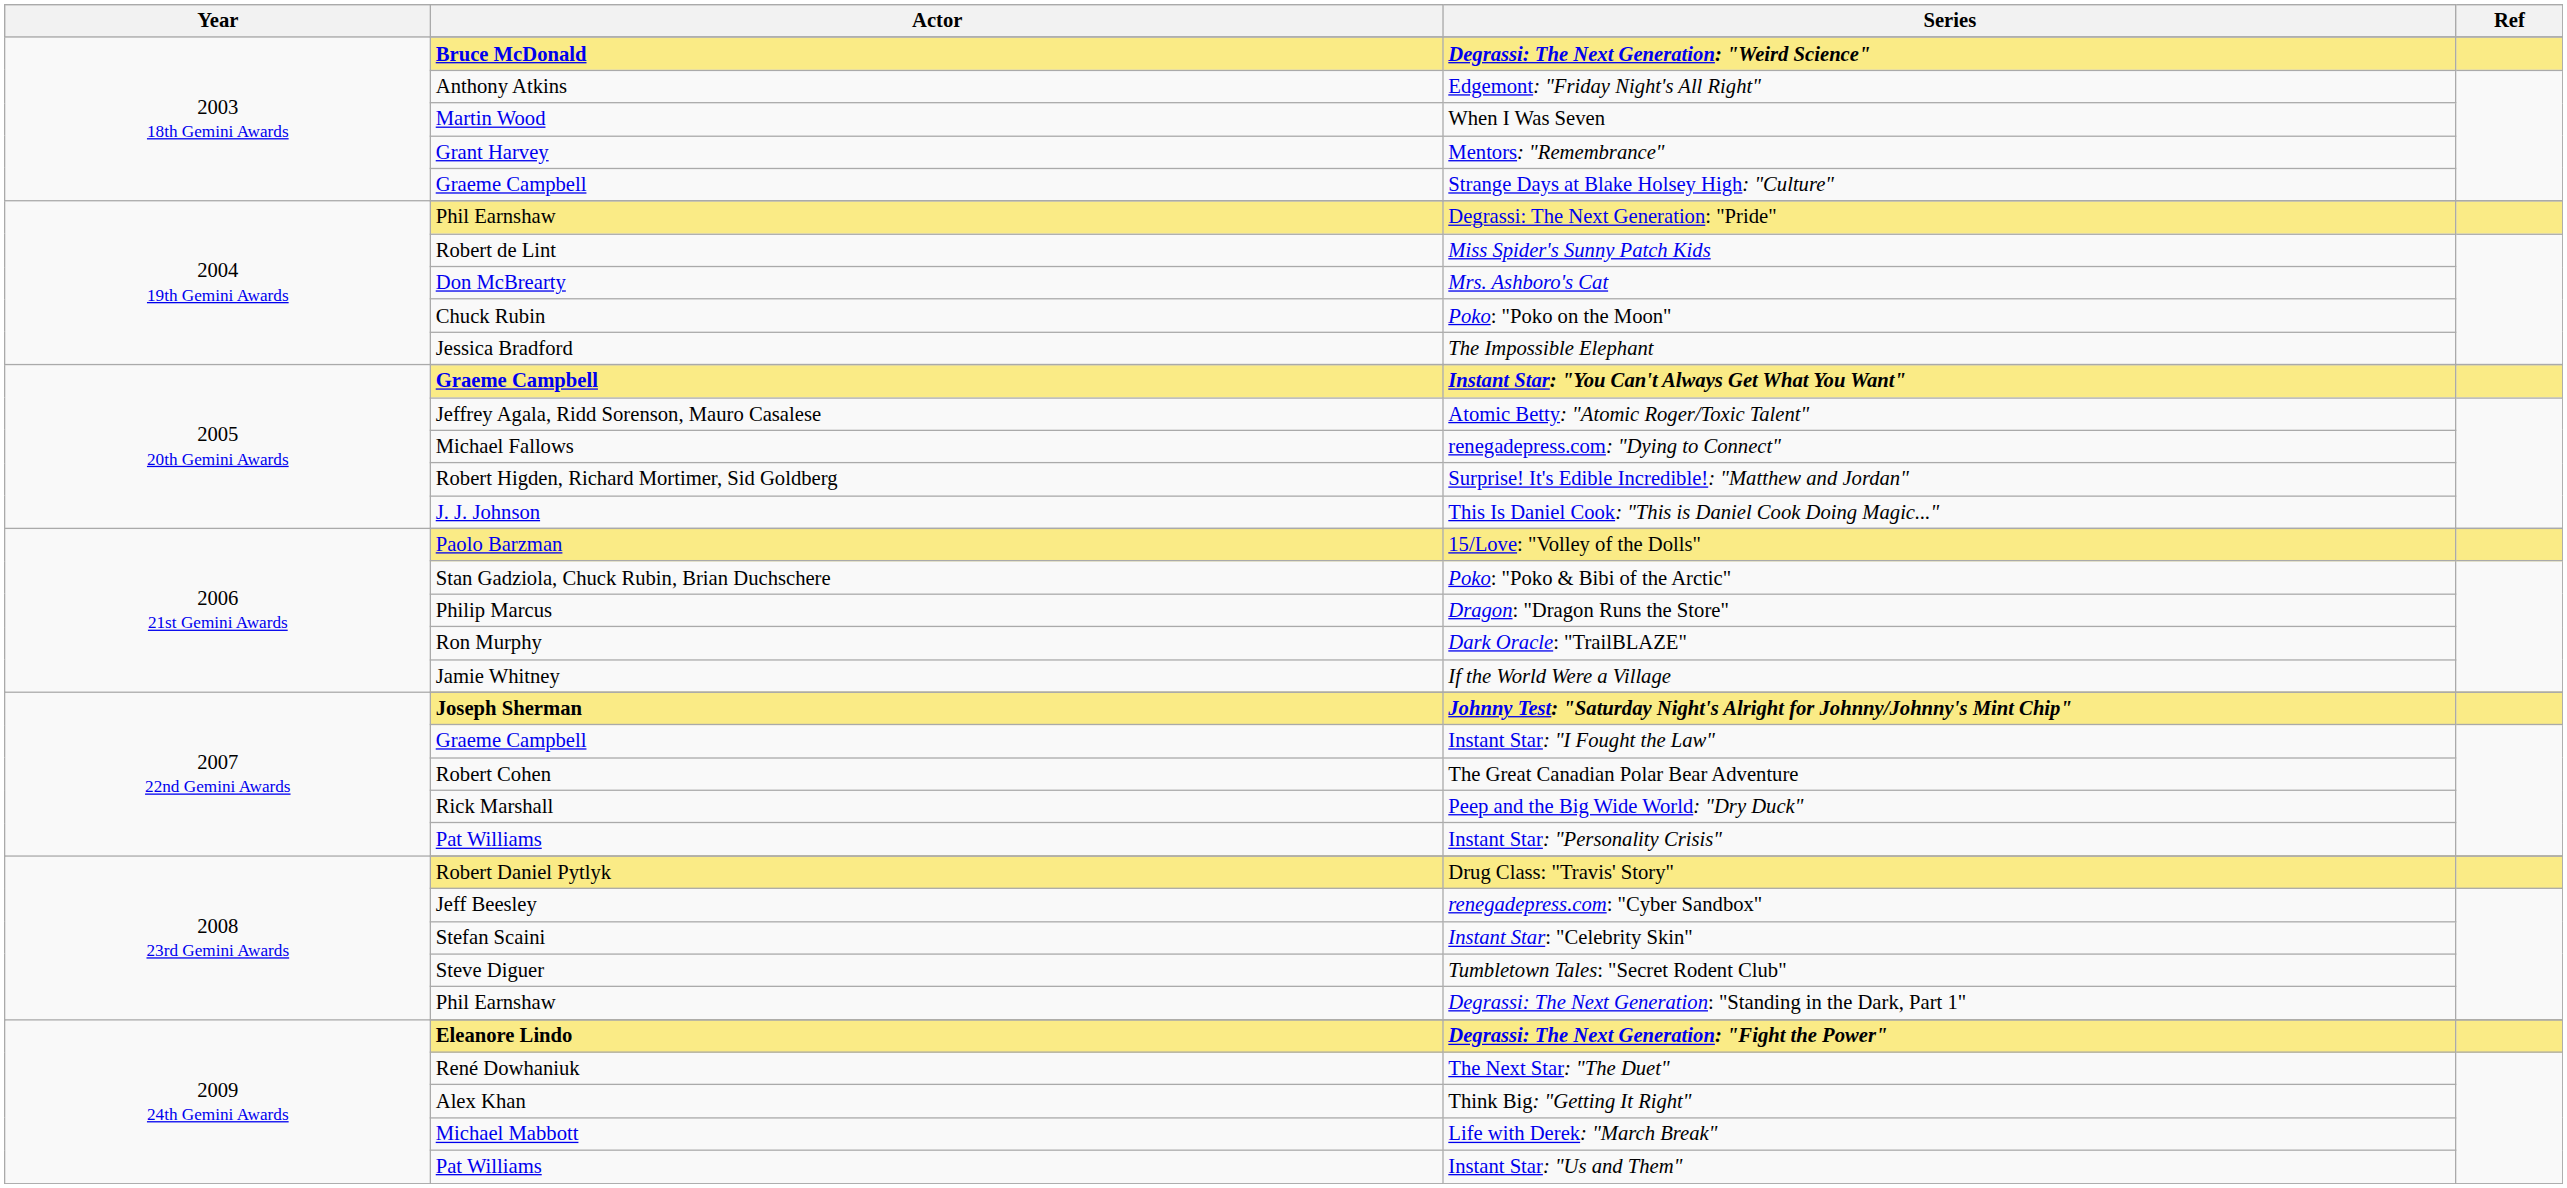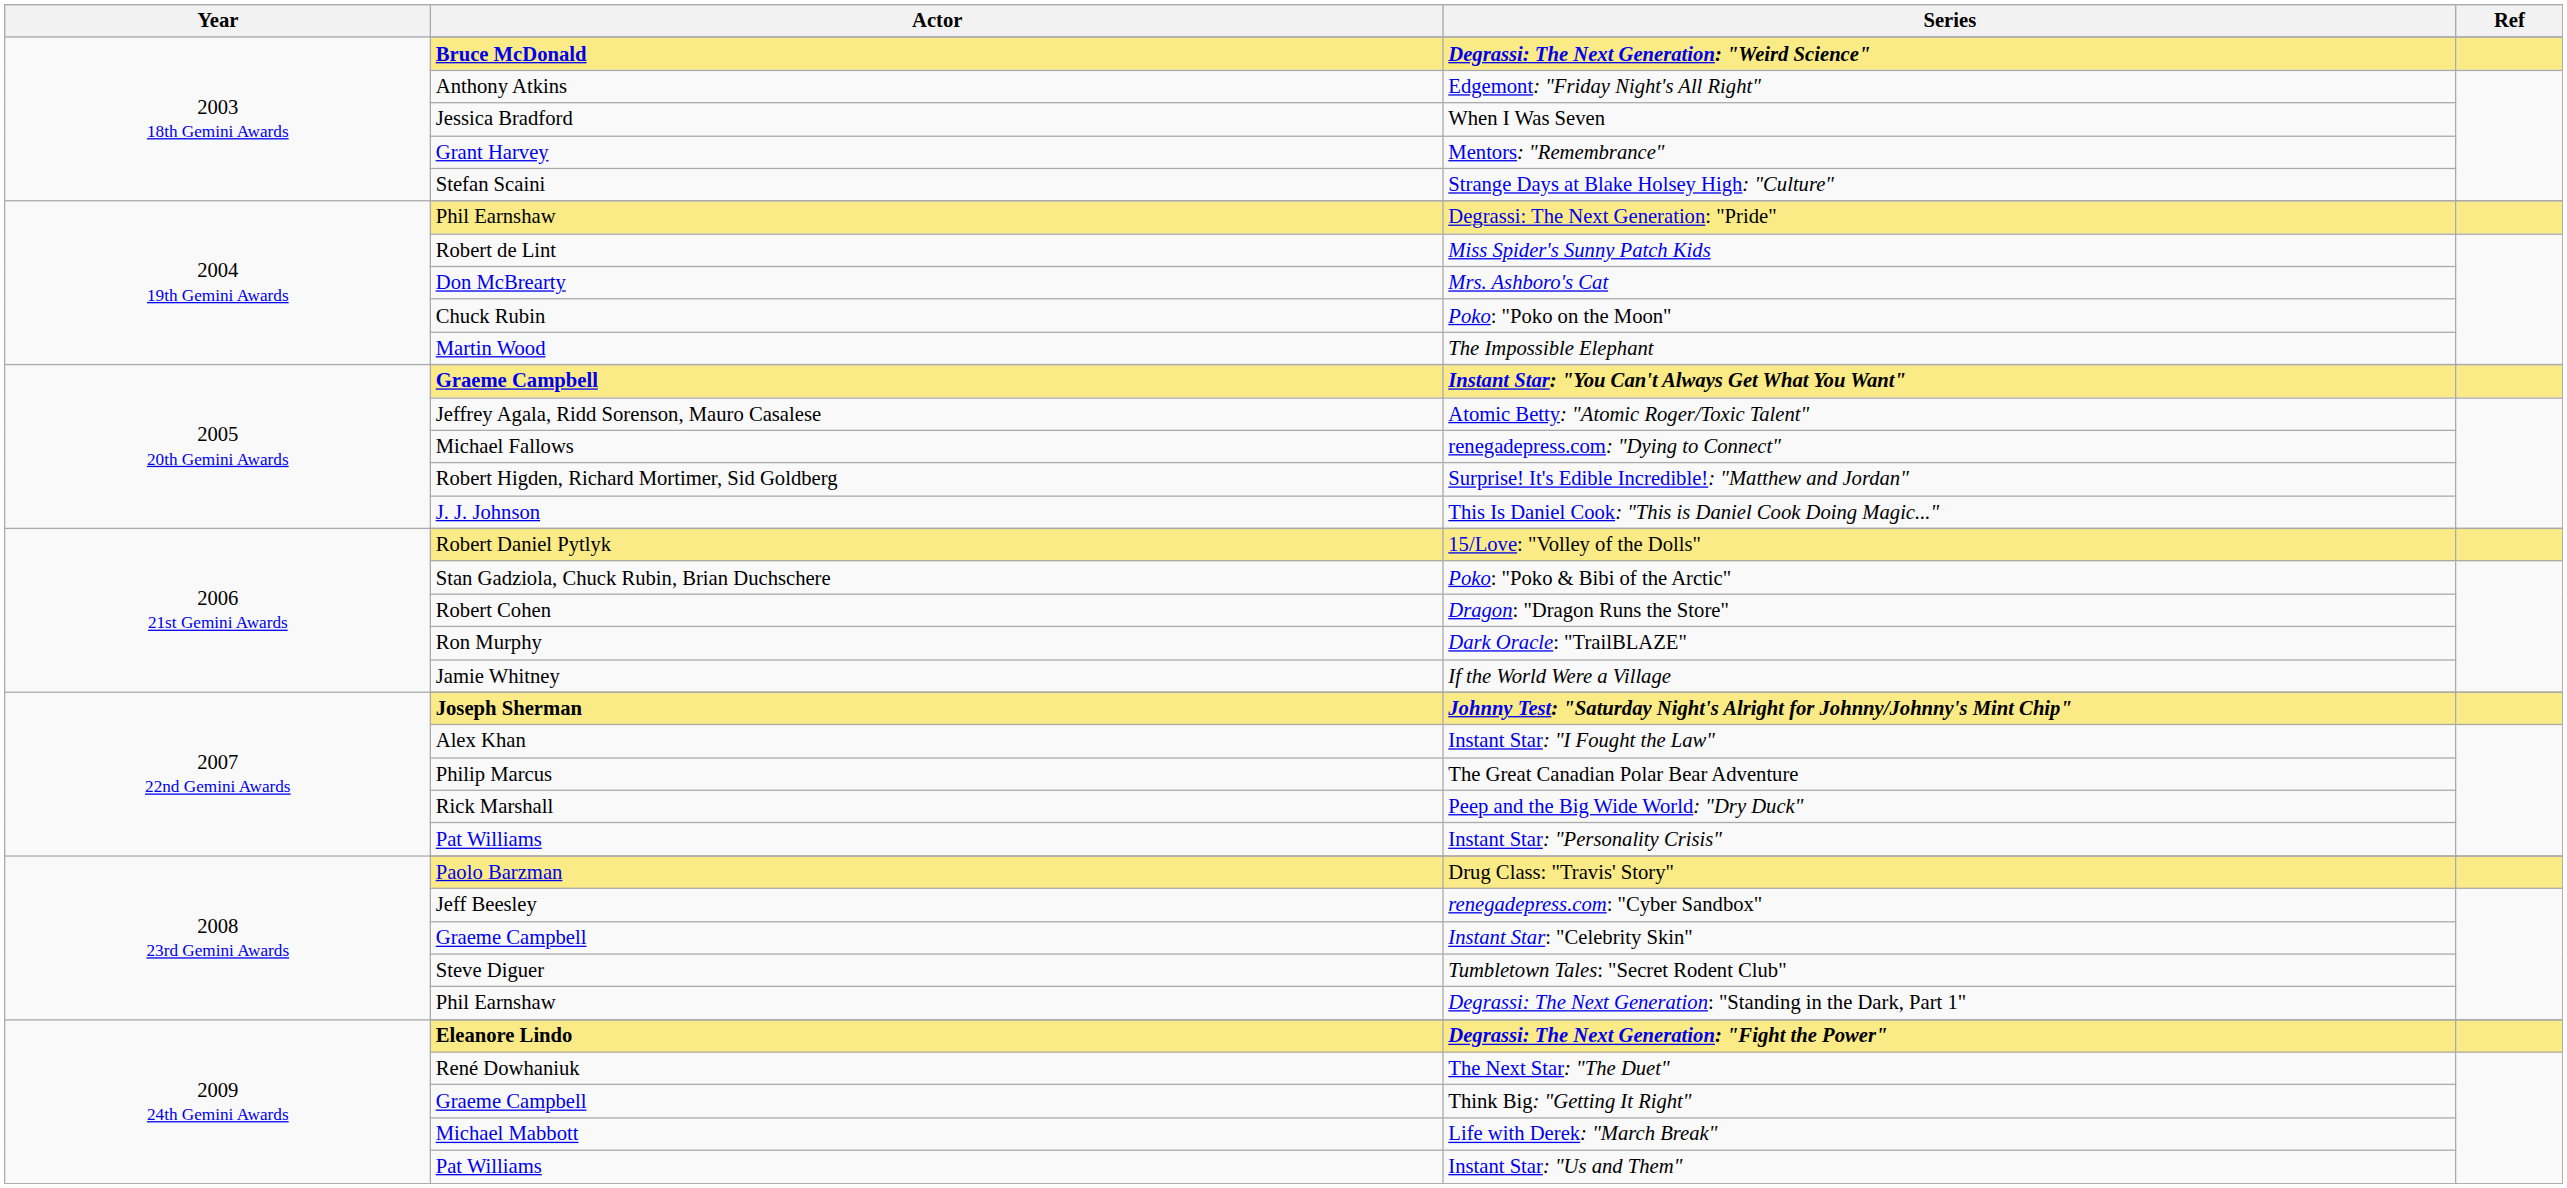When I Was Seven | Actor: Martin Wood -> Jessica Bradford
Strange Days at Blake Holsey High: "Culture" | Actor: Graeme Campbell -> Stefan Scaini
The Impossible Elephant | Actor: Jessica Bradford -> Martin Wood
15/Love: "Volley of the Dolls" | Actor: Paolo Barzman -> Robert Daniel Pytlyk
Dragon: "Dragon Runs the Store" | Actor: Philip Marcus -> Robert Cohen
Instant Star: "I Fought the Law" | Actor: Graeme Campbell -> Alex Khan
The Great Canadian Polar Bear Adventure | Actor: Robert Cohen -> Philip Marcus
Drug Class: "Travis' Story" | Actor: Robert Daniel Pytlyk -> Paolo Barzman
Instant Star: "Celebrity Skin" | Actor: Stefan Scaini -> Graeme Campbell
Think Big: "Getting It Right" | Actor: Alex Khan -> Graeme Campbell
